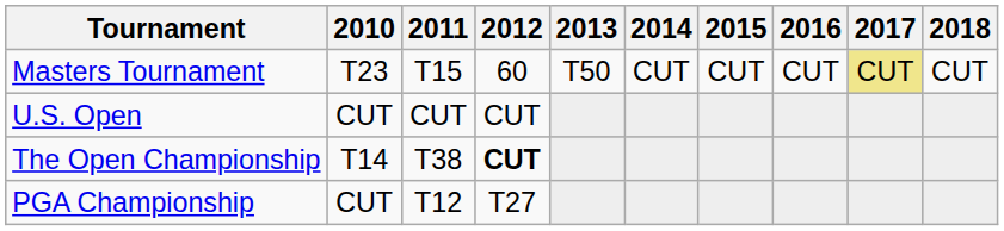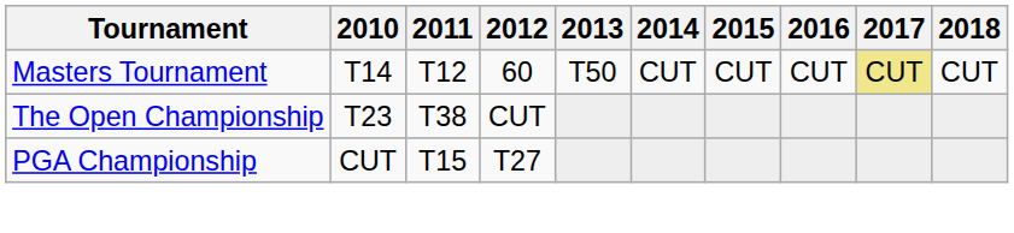Masters Tournament | 2010: T23 -> T14
Masters Tournament | 2011: T15 -> T12
- row: U.S. Open | CUT | CUT | CUT
The Open Championship | 2010: T14 -> T23
The Open Championship | 2012: bold -> normal
PGA Championship | 2011: T12 -> T15
